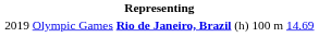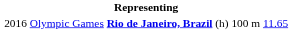Olympic Games | column 1: 2019 -> 2016
Olympic Games | column 6: 14.69 -> 11.65
